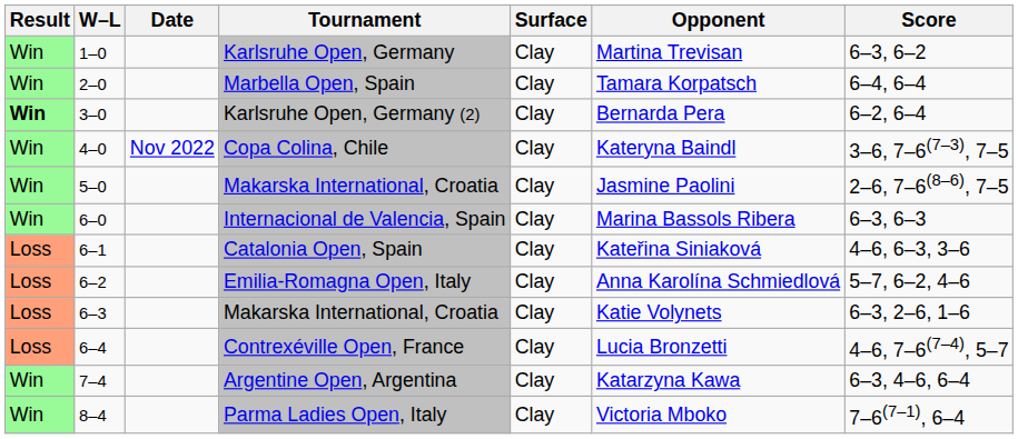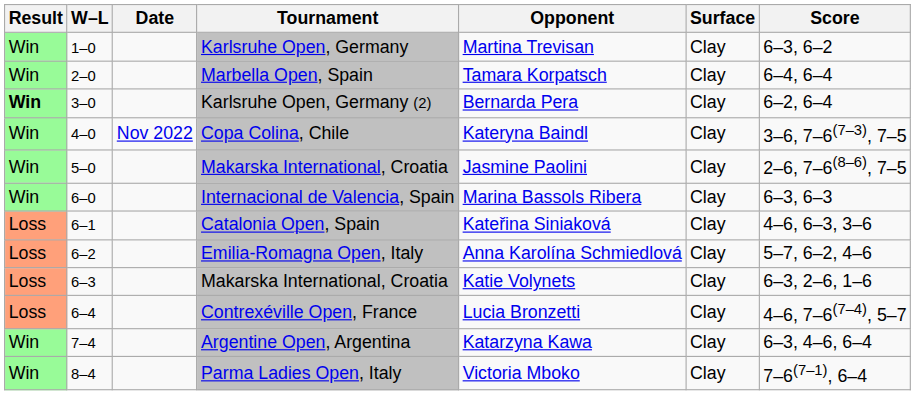columns swapped: Surface <-> Opponent
